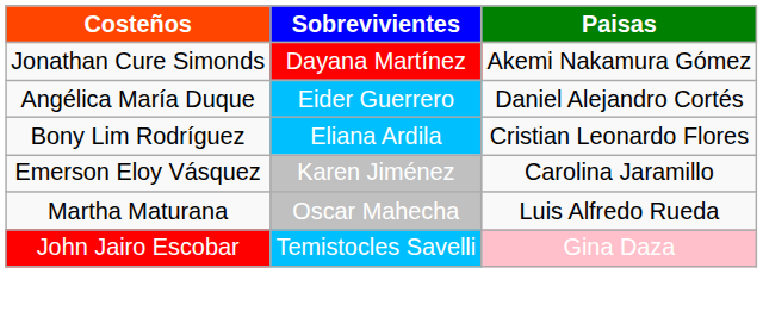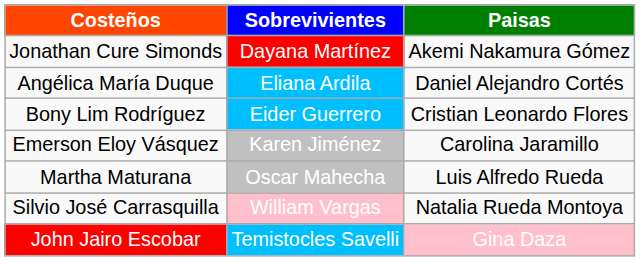Angélica María Duque | Sobrevivientes: Eider Guerrero -> Eliana Ardila
Bony Lim Rodríguez | Sobrevivientes: Eliana Ardila -> Eider Guerrero
+ row: Silvio José Carrasquilla | William Vargas | Natalia Rueda Montoya
